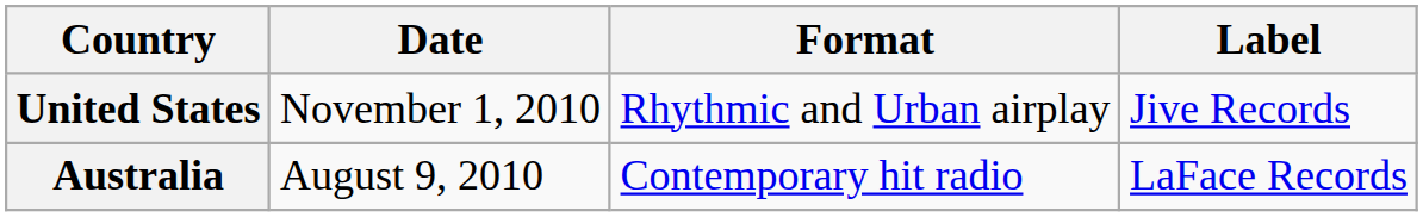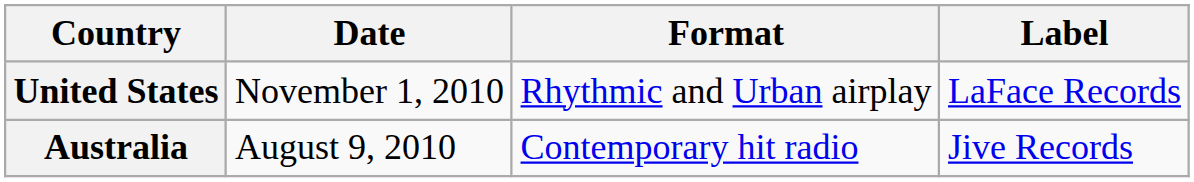United States | Label: Jive Records -> LaFace Records
Australia | Label: LaFace Records -> Jive Records
